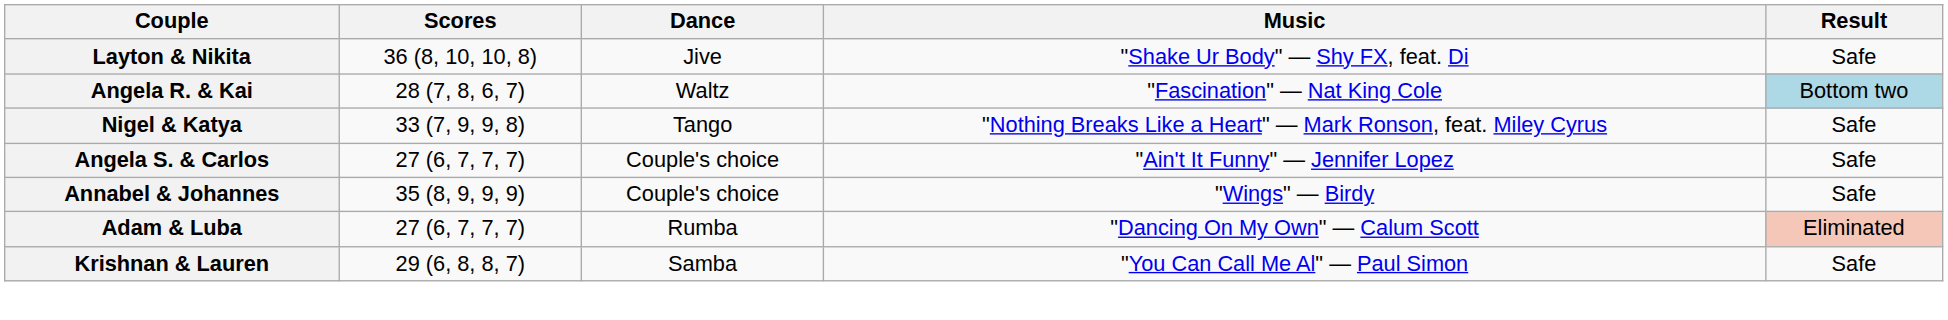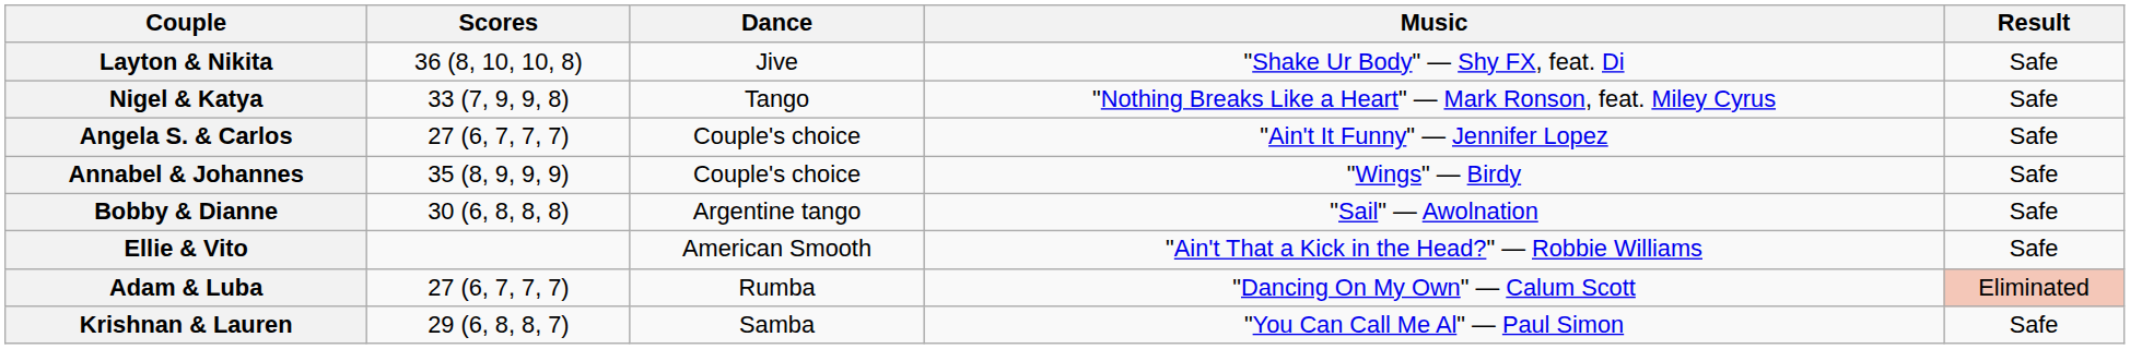- row: Angela R. & Kai | 28 (7, 8, 6, 7) | Waltz | "Fascination" — Nat King Cole | Bottom two
+ row: Bobby & Dianne | 30 (6, 8, 8, 8) | Argentine tango | "Sail" — Awolnation | Safe
+ row: Ellie & Vito | American Smooth | "Ain't That a Kick in the Head?" — Robbie Williams | Safe
